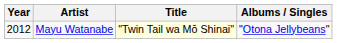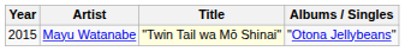Mayu Watanabe | Year: 2012 -> 2015
